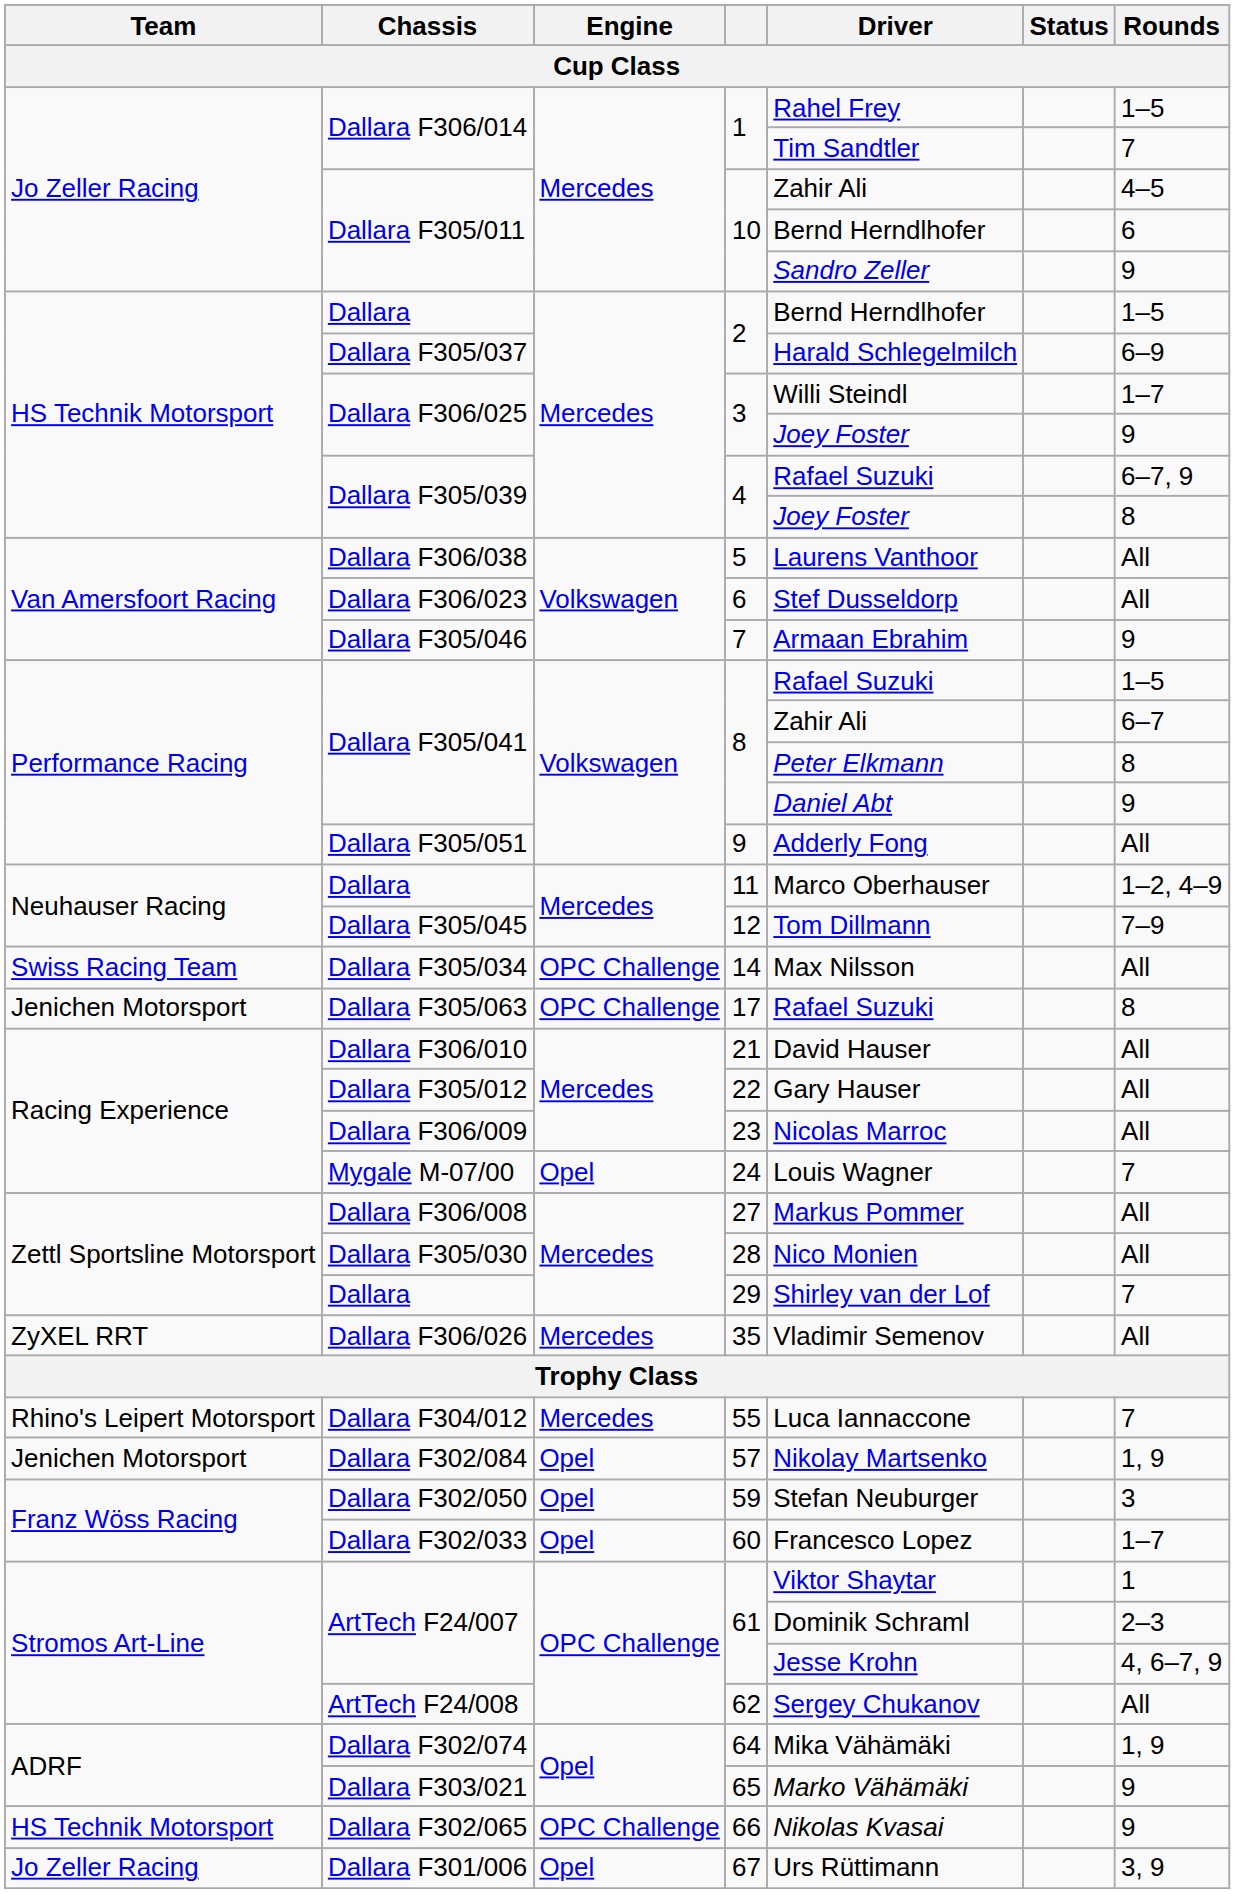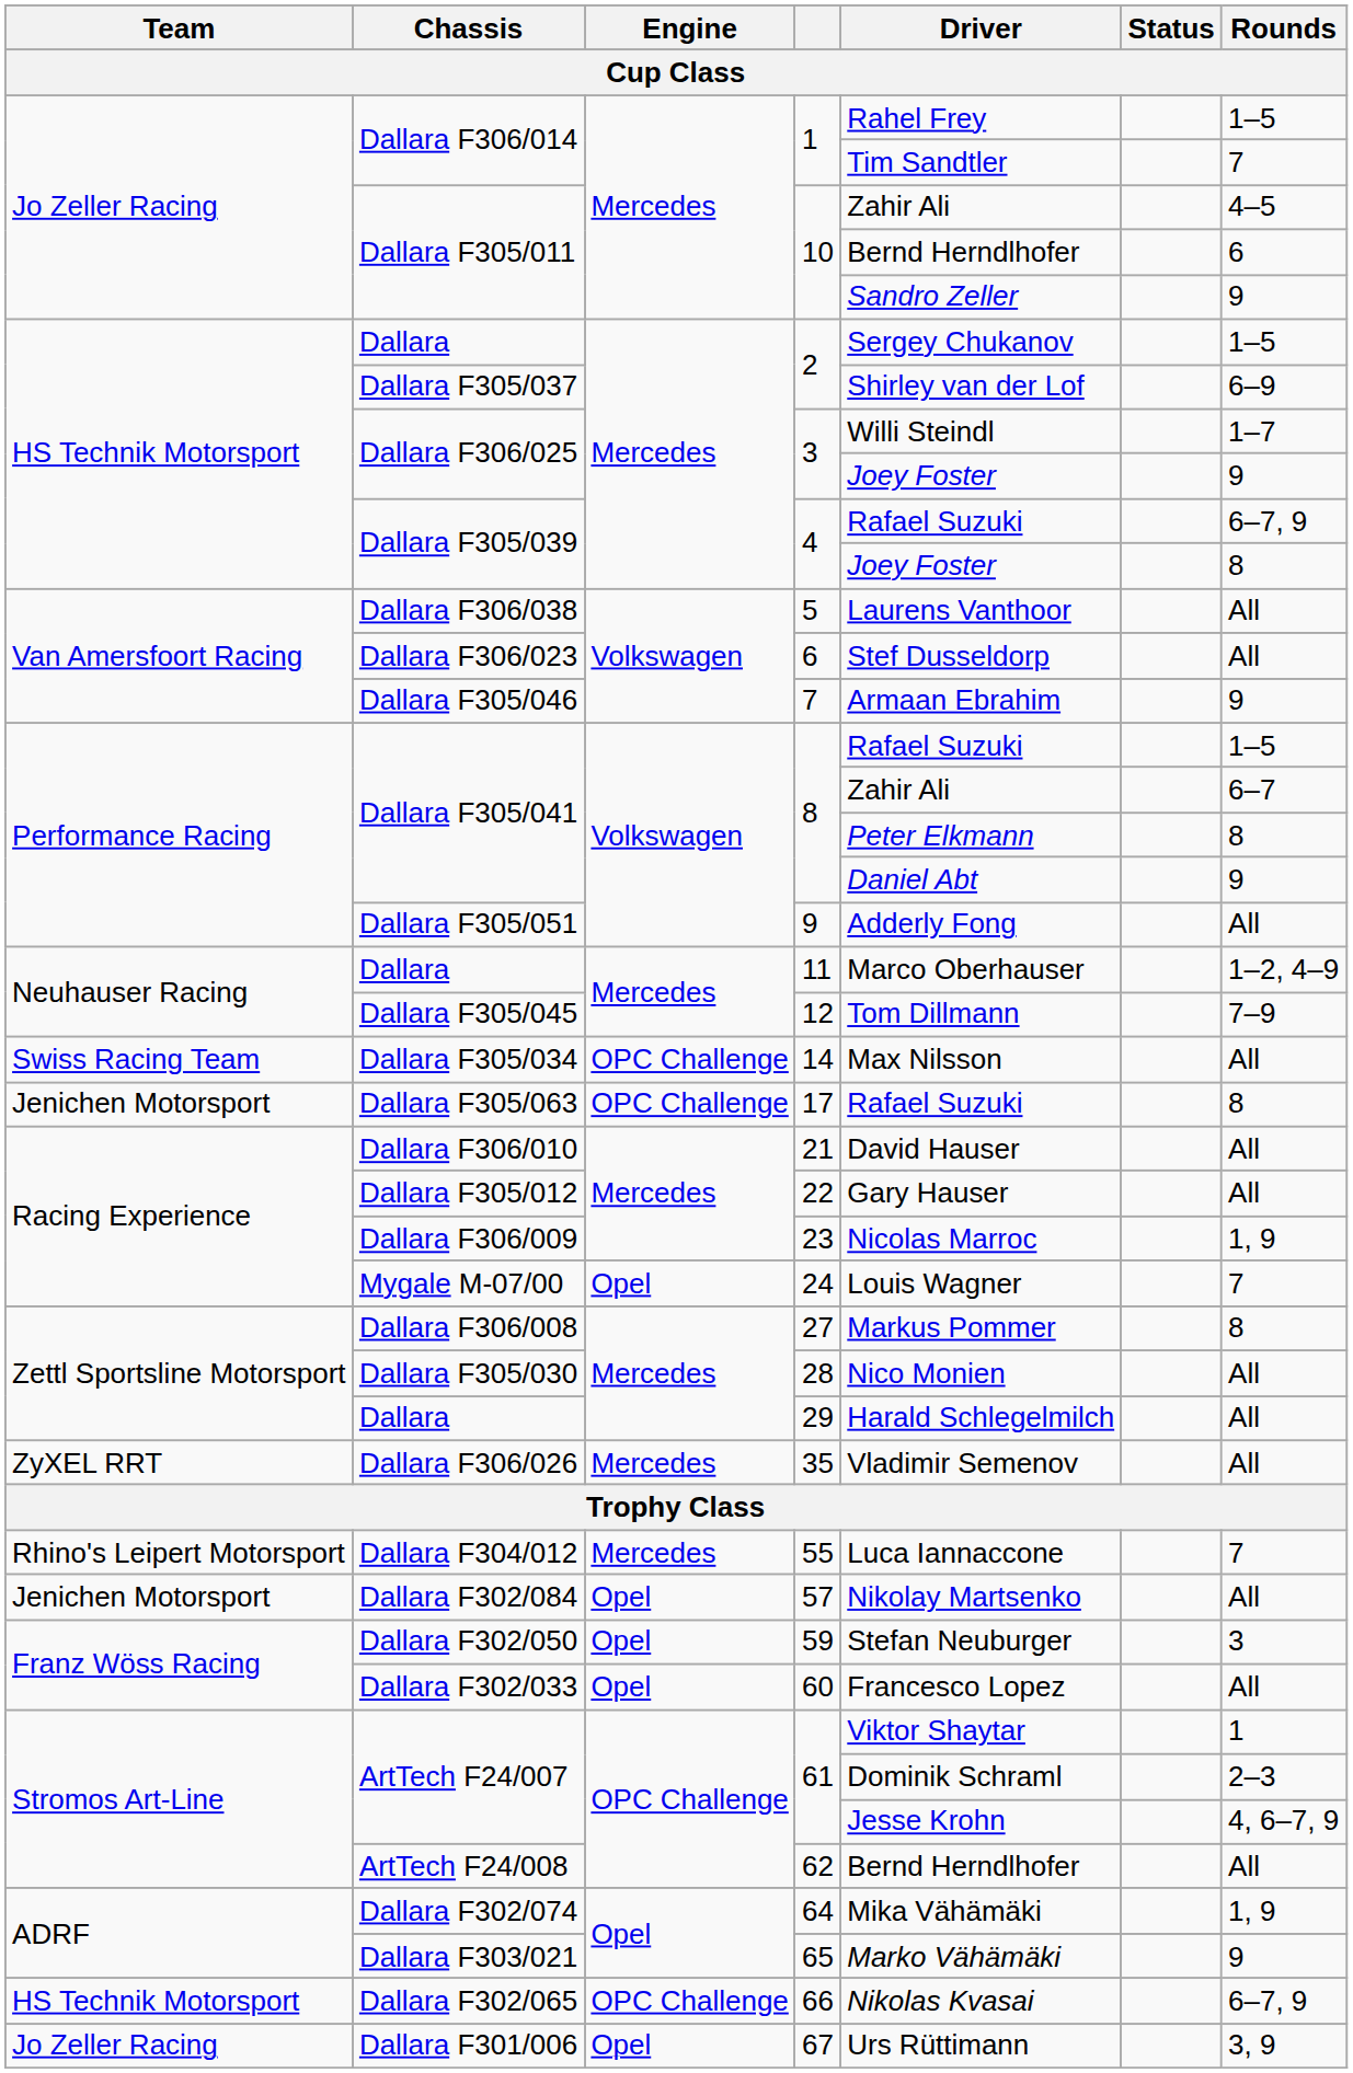Dallara / 2 | Driver: Bernd Herndlhofer -> Sergey Chukanov
Dallara F305/037 / 2 | Driver: Harald Schlegelmilch -> Shirley van der Lof
23 | Rounds: All -> 1, 9
27 | Rounds: All -> 8
29 | Driver: Shirley van der Lof -> Harald Schlegelmilch
29 | Rounds: 7 -> All
57 | Rounds: 1, 9 -> All
60 | Rounds: 1–7 -> All
62 | Driver: Sergey Chukanov -> Bernd Herndlhofer
66 | Rounds: 9 -> 6–7, 9
